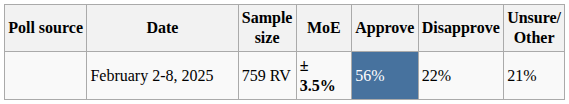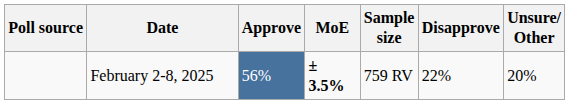columns swapped: Sample size <-> Approve
February 2-8, 2025 | Unsure/ Other: 21% -> 20%
